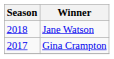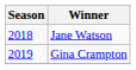Gina Crampton | Season: 2017 -> 2019
